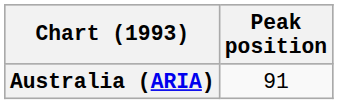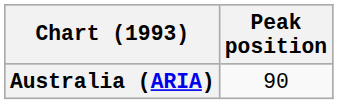Australia (ARIA) | Peak position: 91 -> 90
